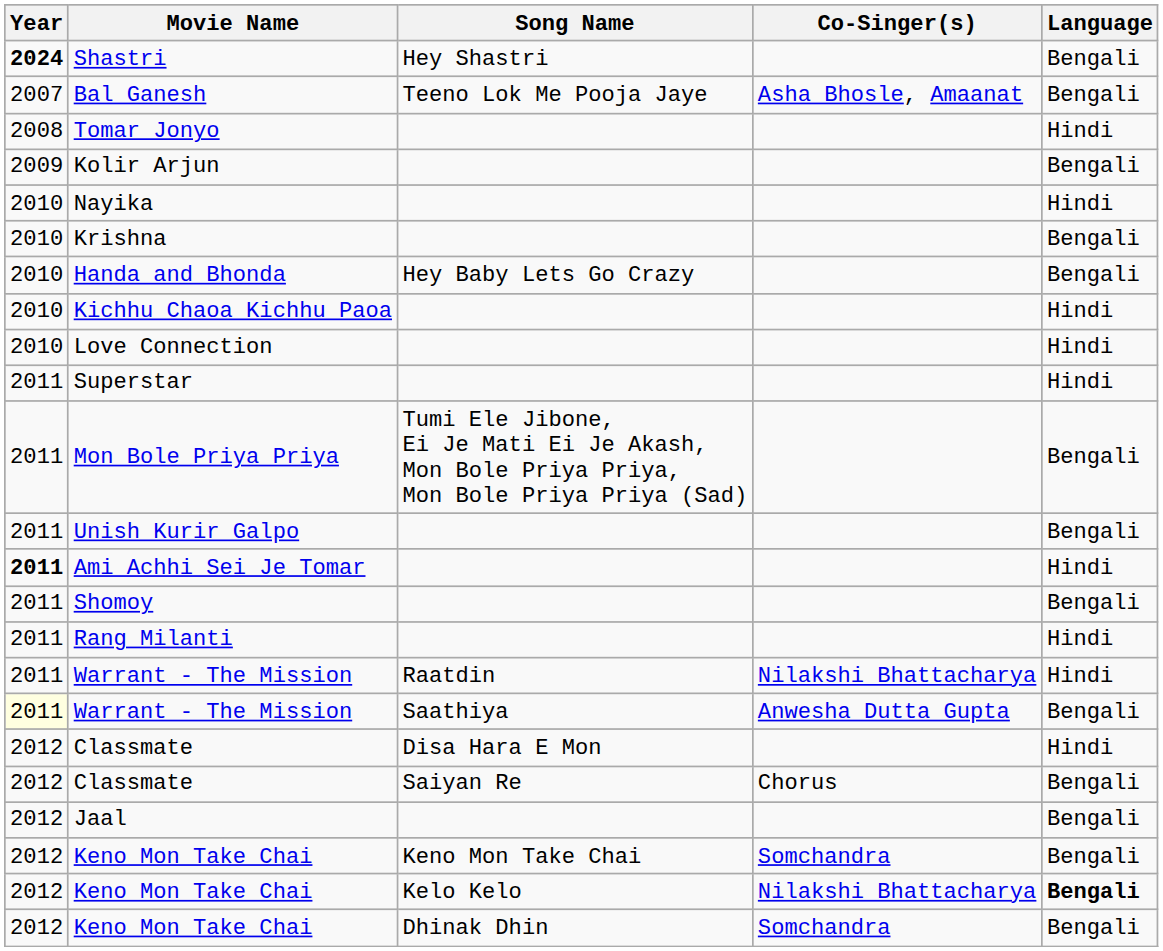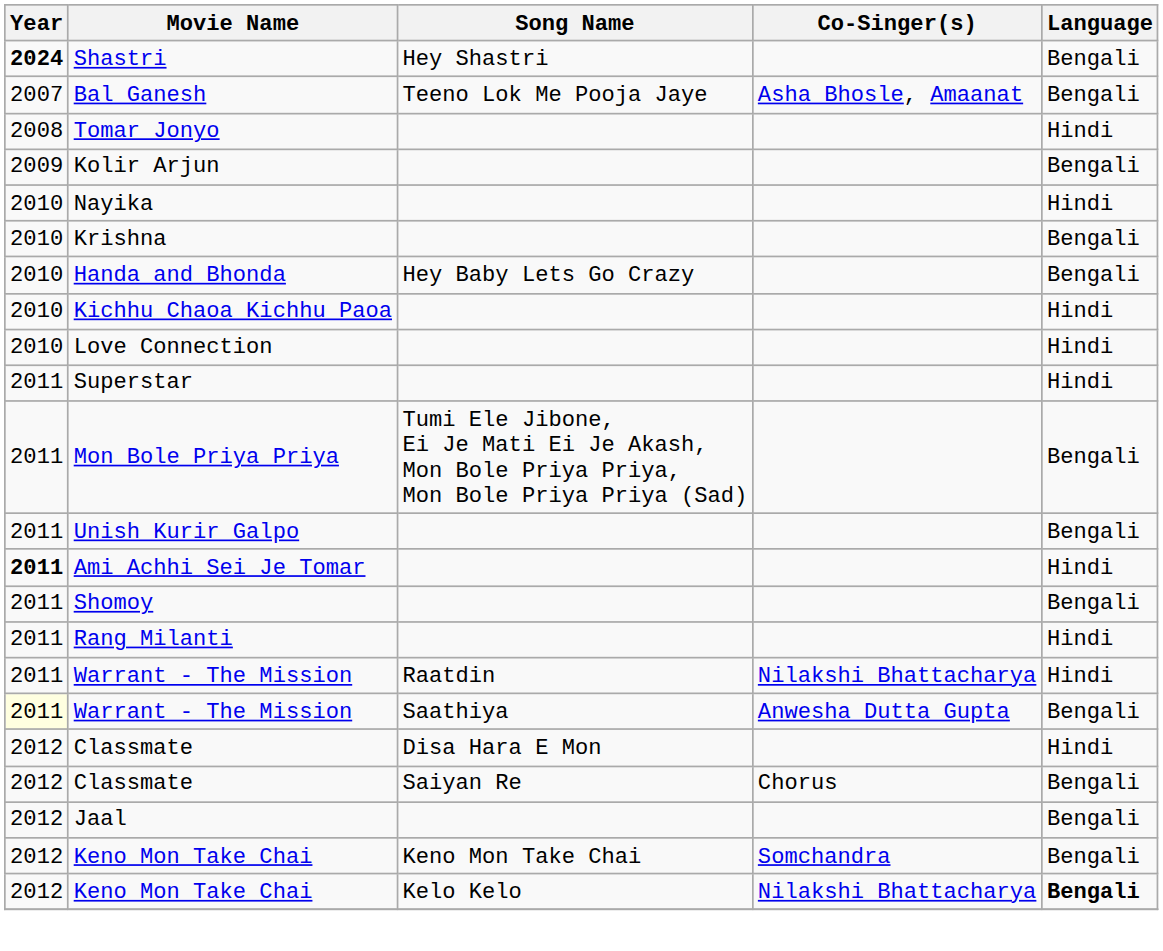- row: 2012 | Keno Mon Take Chai | Dhinak Dhin | Somchandra | Bengali
